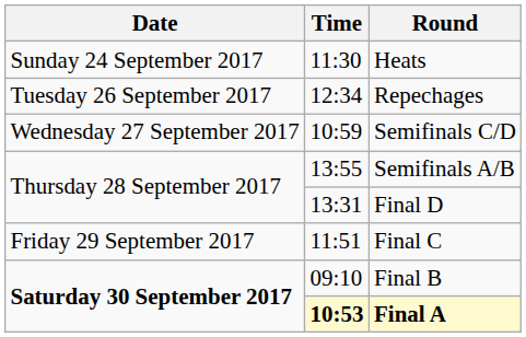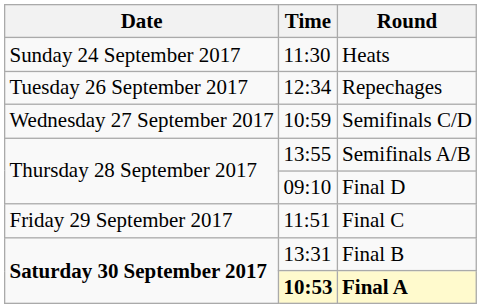Final D | Time: 13:31 -> 09:10
Final B | Time: 09:10 -> 13:31
